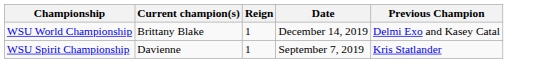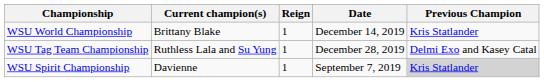WSU World Championship | Previous Champion: Delmi Exo and Kasey Catal -> Kris Statlander
+ row: WSU Tag Team Championship | Ruthless Lala and Su Yung | 1 | December 28, 2019 | Delmi Exo and Kasey Catal
WSU Spirit Championship | Previous Champion: no background -> lightgrey background
